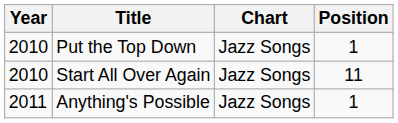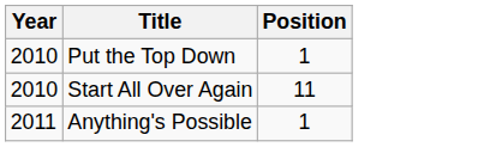- column: Chart | Jazz Songs | Jazz Songs | Jazz Songs
